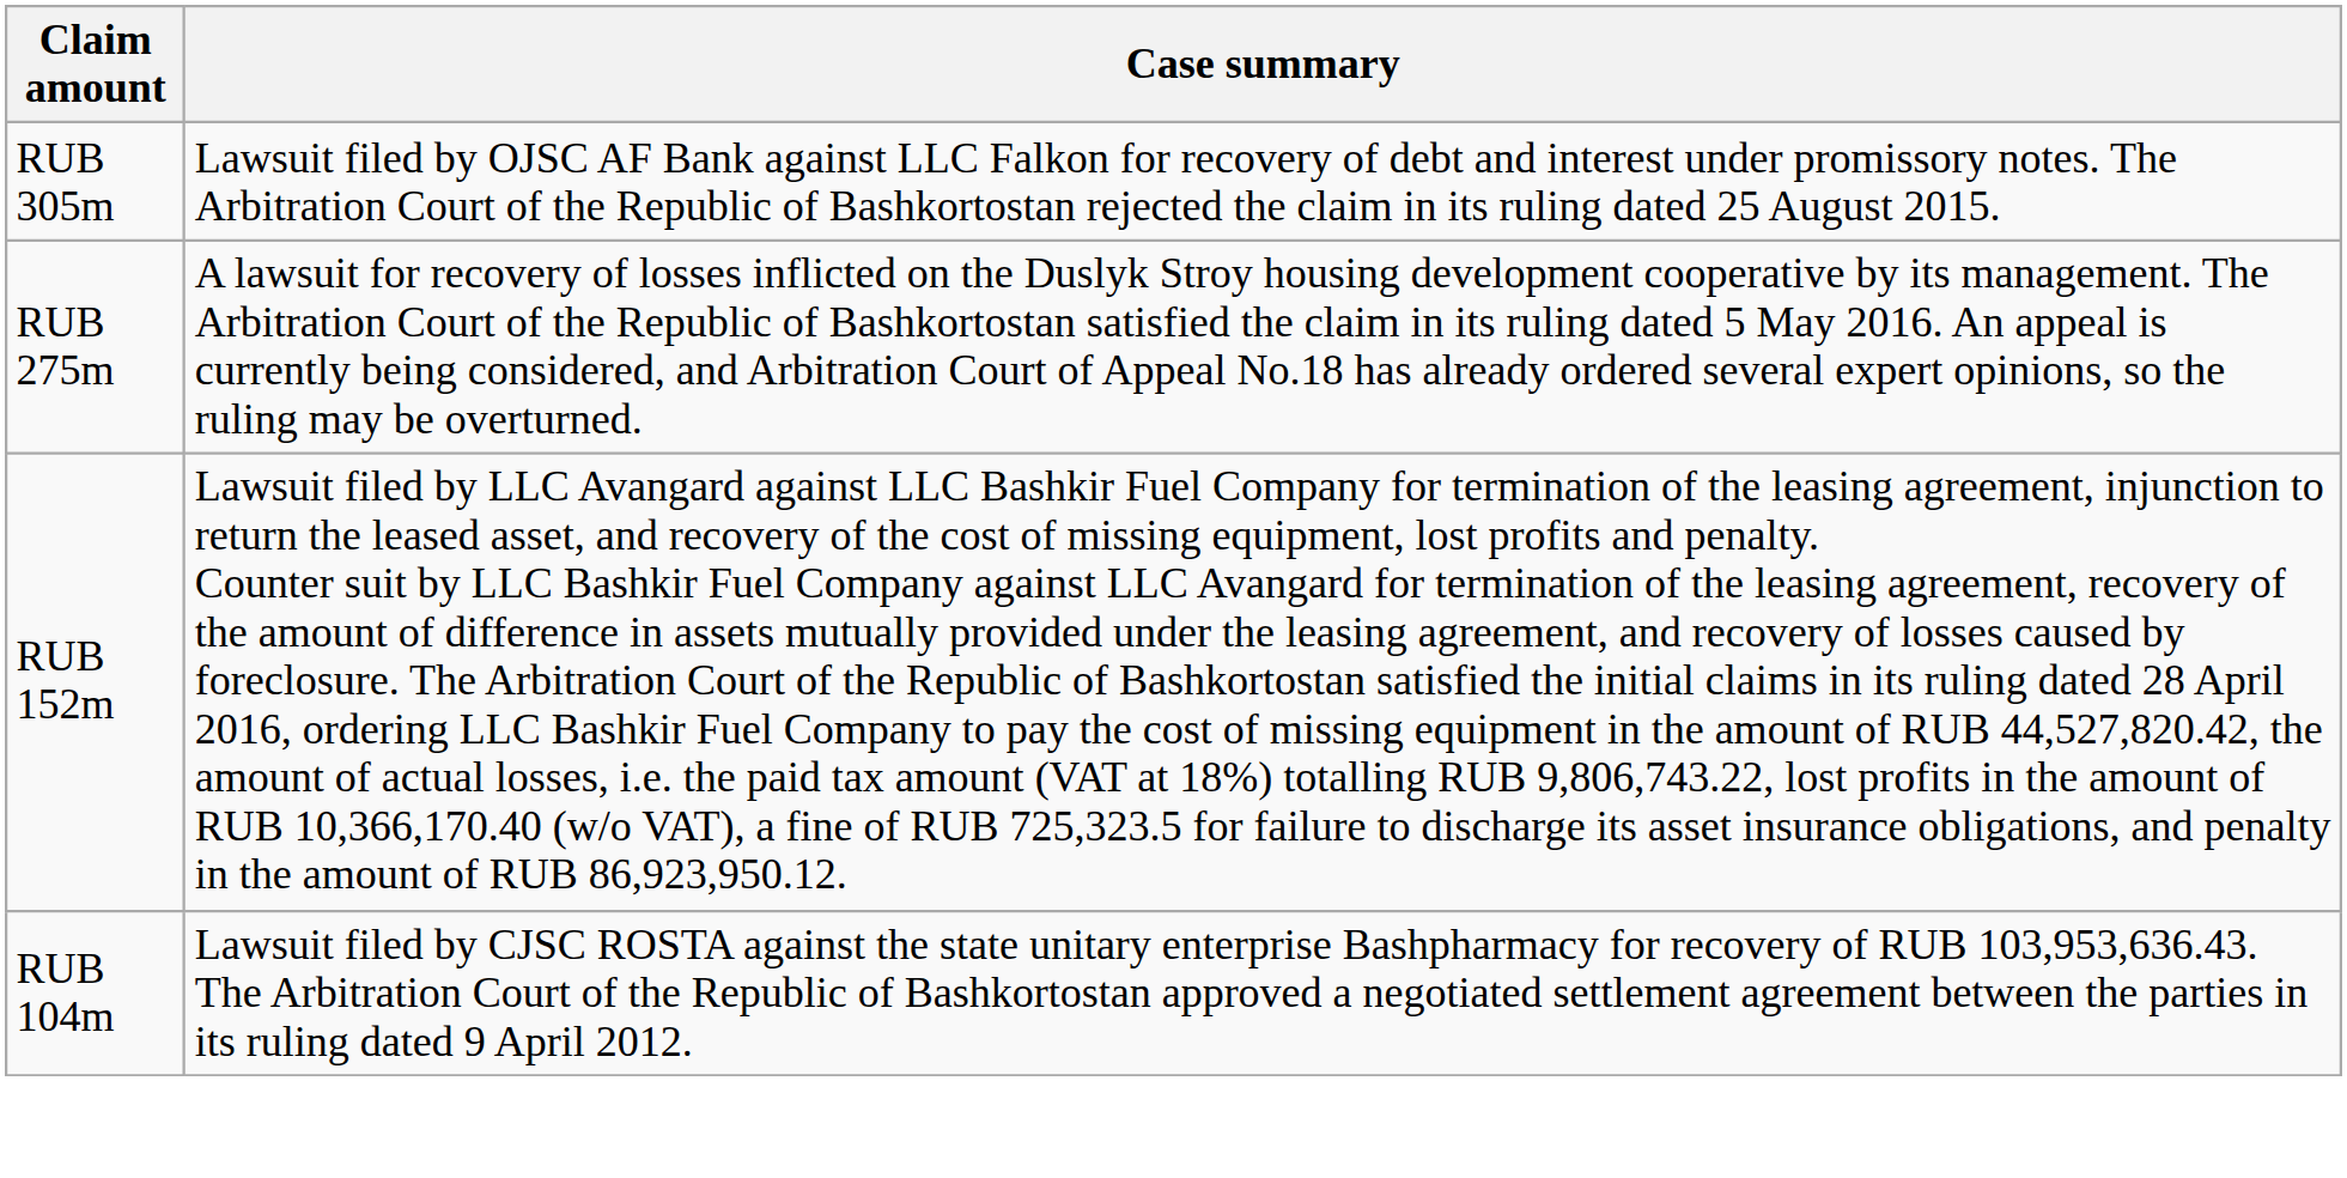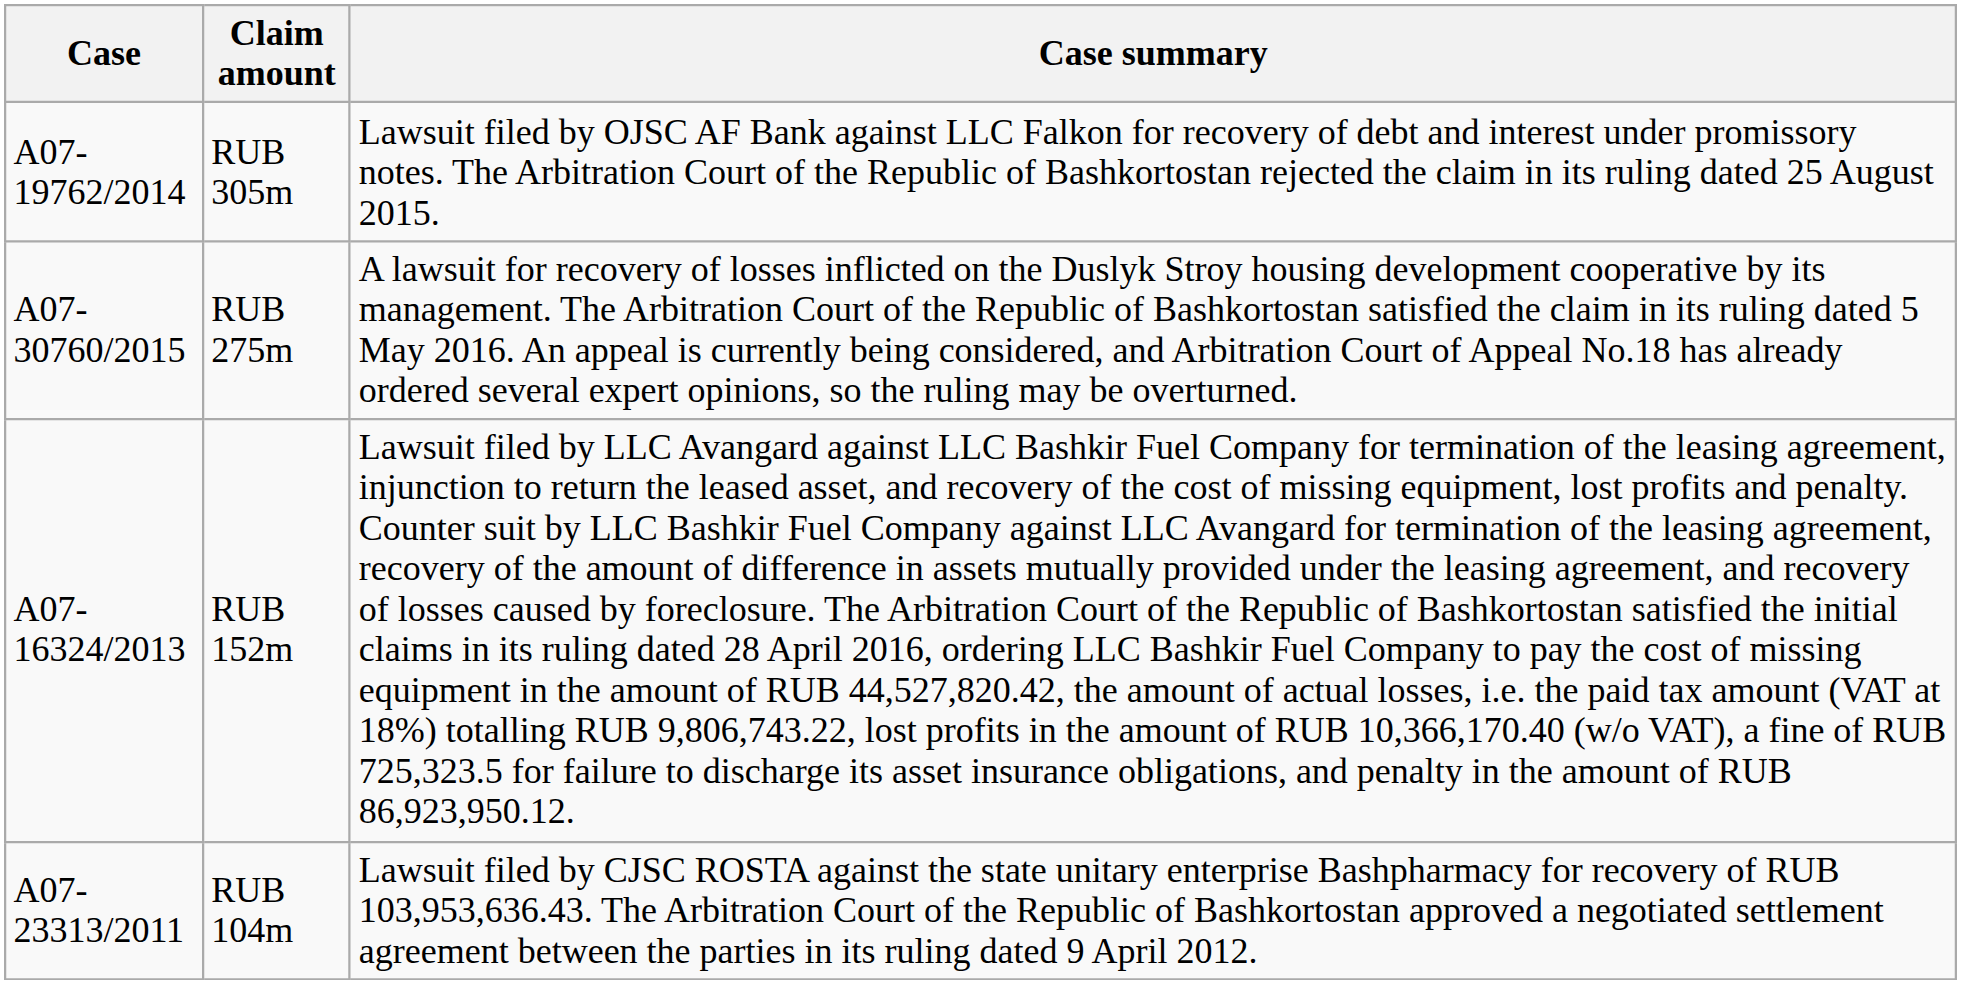+ column: Case | А07-19762/2014 | А07-30760/2015 | А07-16324/2013 | А07-23313/2011
